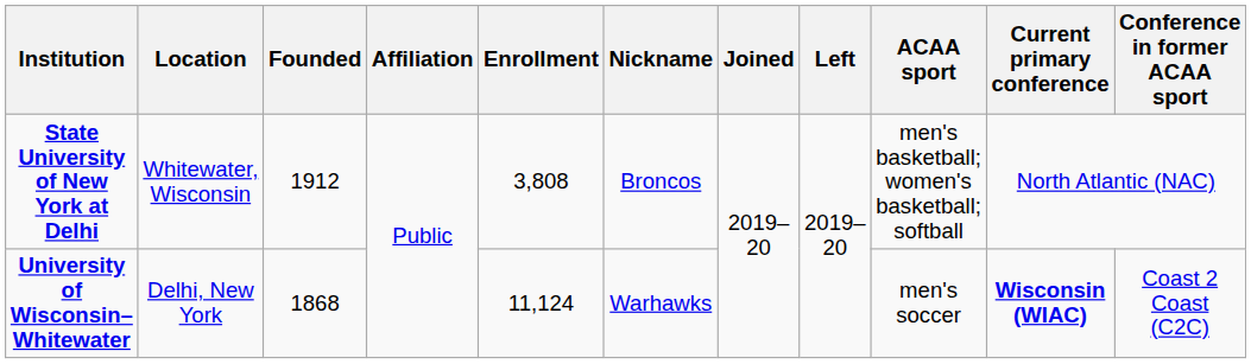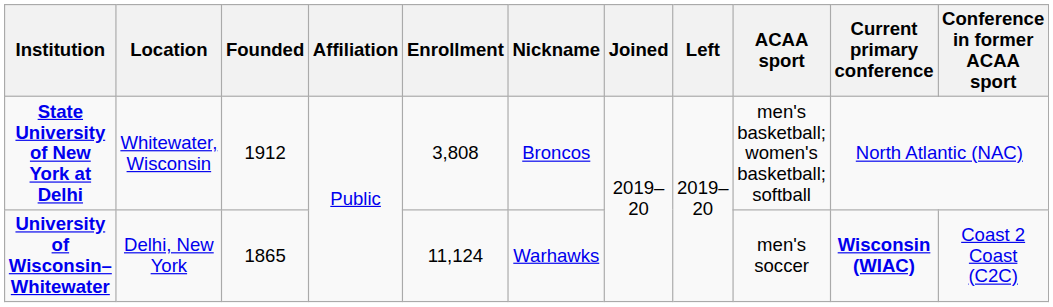University of Wisconsin–Whitewater | Founded: 1868 -> 1865
